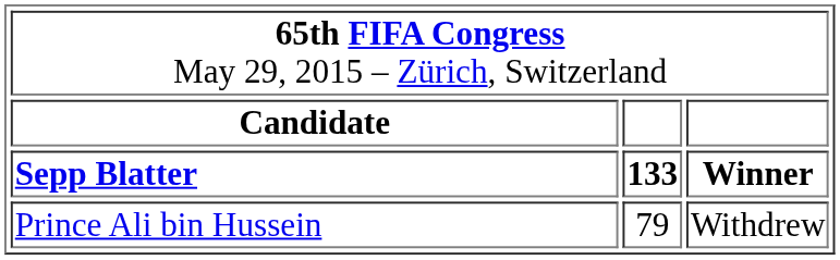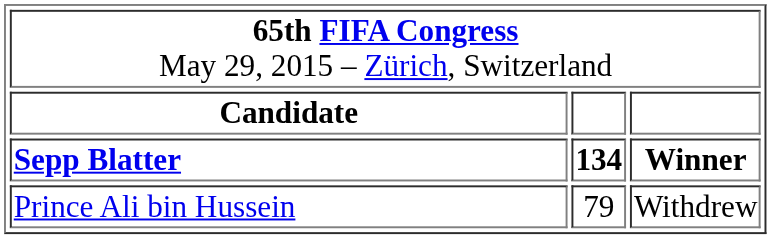Sepp Blatter | column 2: 133 -> 134
